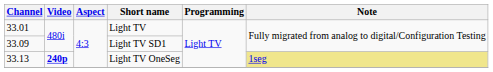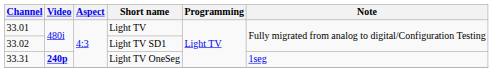Light TV SD1 | Channel: 33.09 -> 33.02
Light TV OneSeg | Channel: 33.13 -> 33.31
Light TV OneSeg | Note: khaki background -> no background
